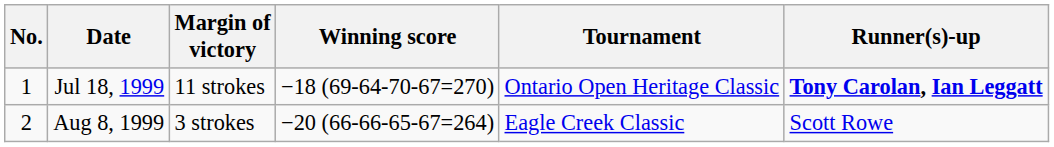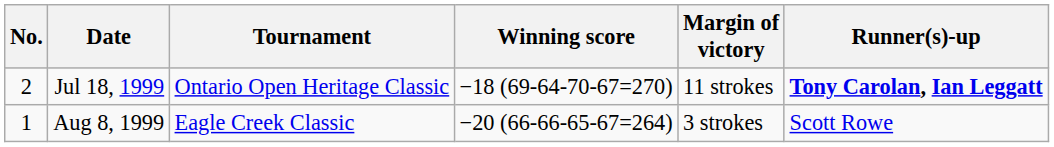columns swapped: Tournament <-> Margin of victory
Jul 18, 1999 | No.: 1 -> 2
Aug 8, 1999 | No.: 2 -> 1
